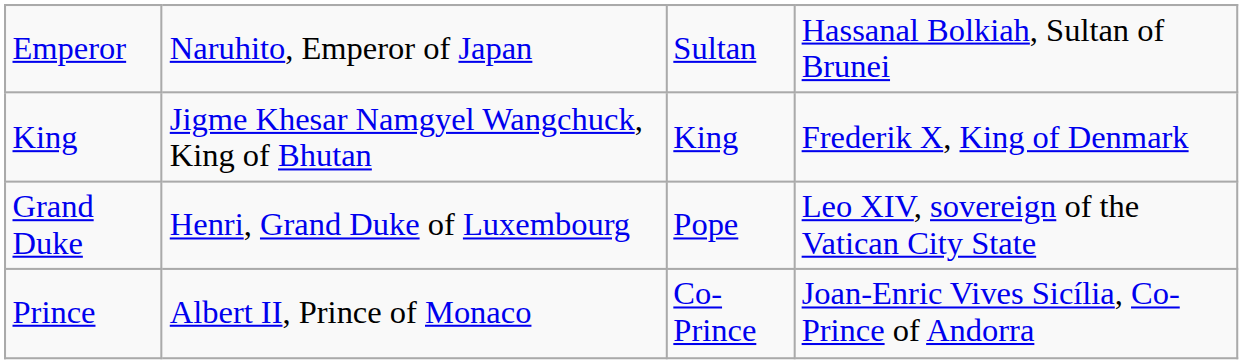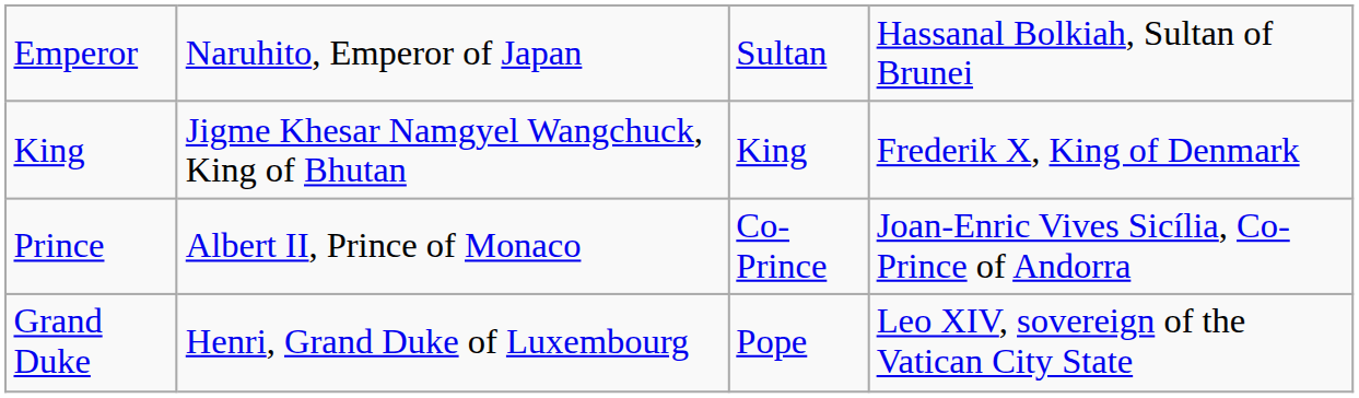rows swapped: Prince <-> Grand Duke
